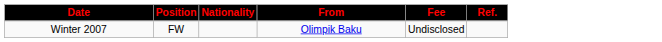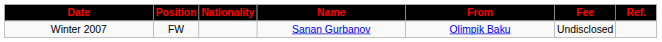+ column: Name | Sanan Gurbanov
